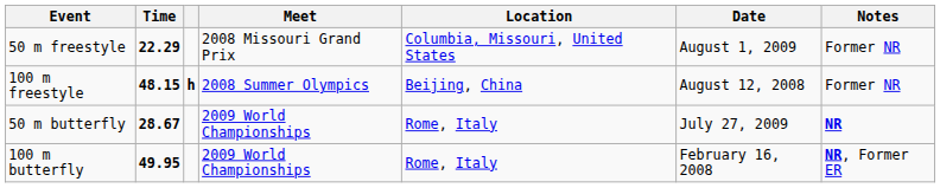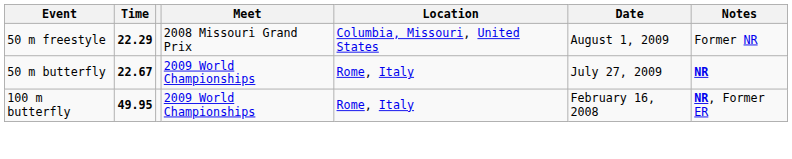- row: 100 m freestyle | 48.15 | h | 2008 Summer Olympics | Beijing, China | August 12, 2008 | Former NR
50 m butterfly | Time: 28.67 -> 22.67
